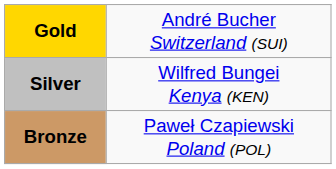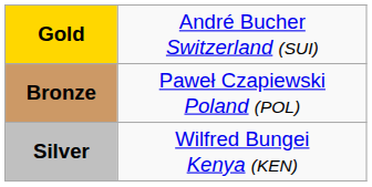rows swapped: Silver <-> Bronze
